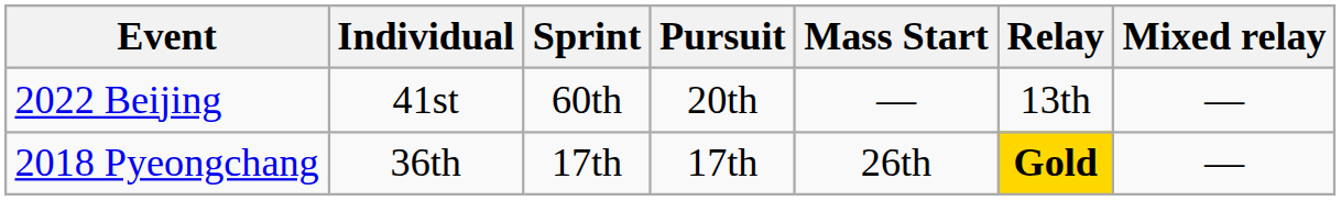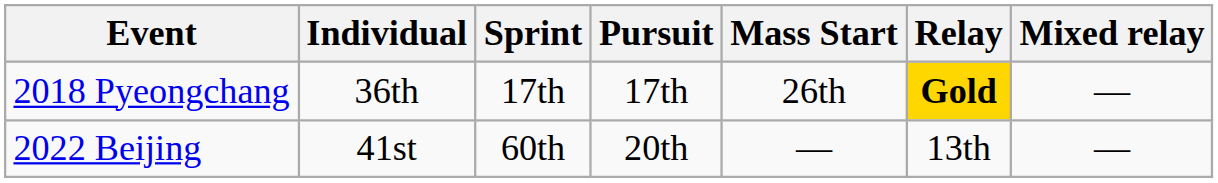rows swapped: 2018 Pyeongchang <-> 2022 Beijing
